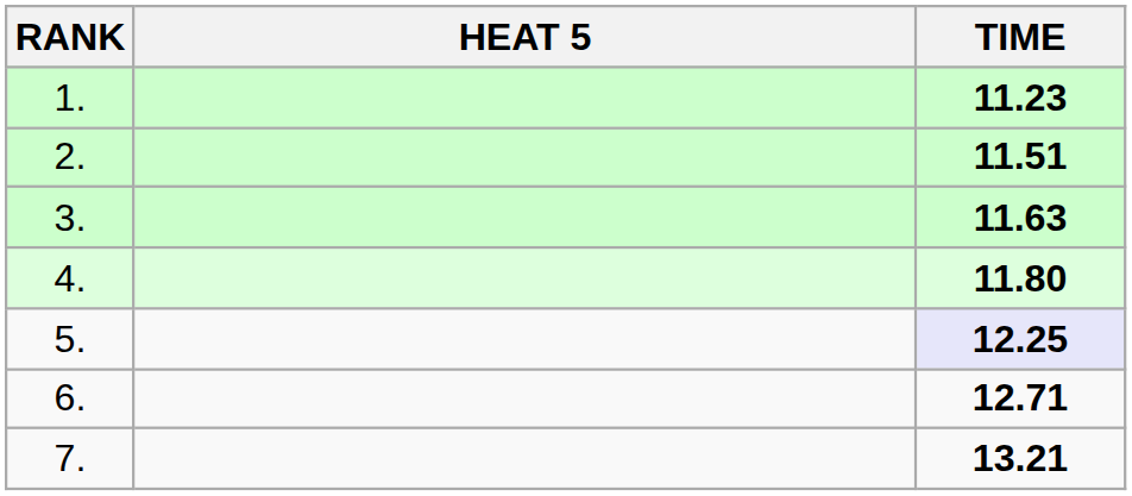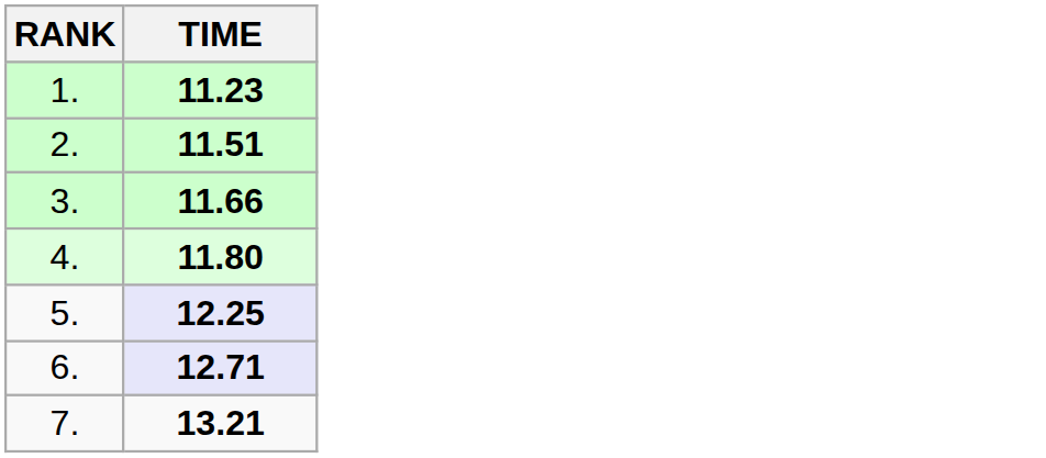- column: HEAT 5
3. | TIME: 11.63 -> 11.66
6. | TIME: no background -> lavender background
